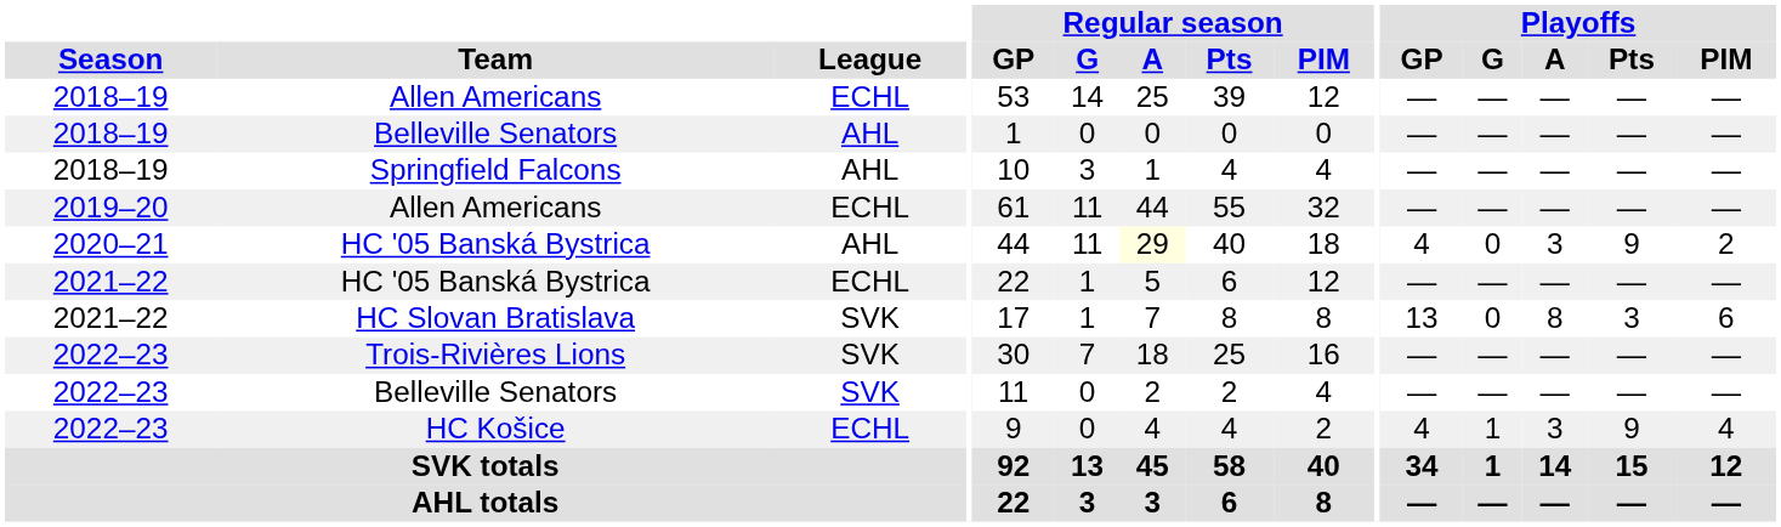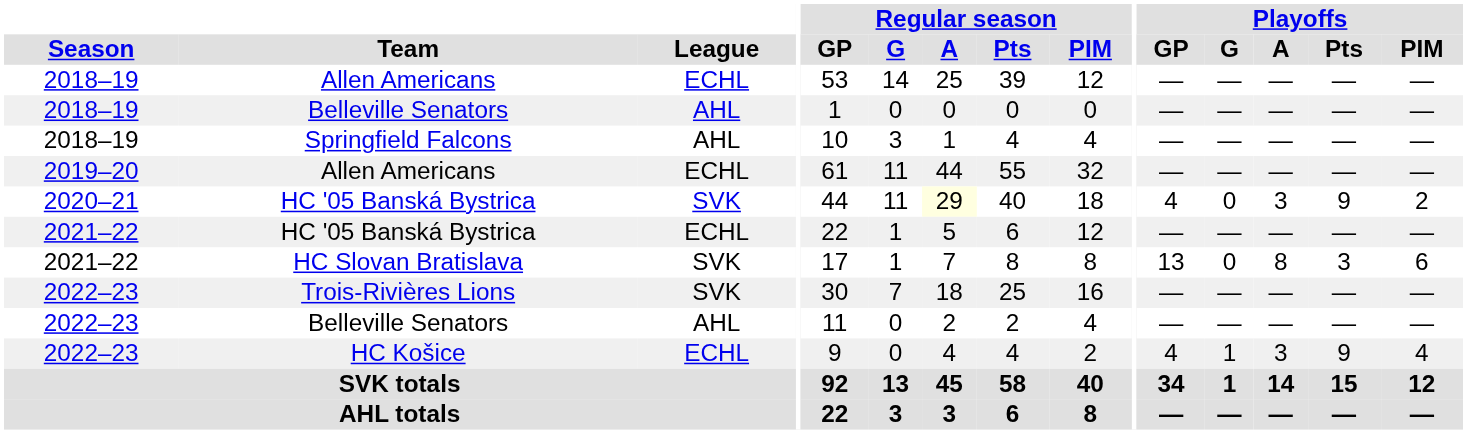2020–21 / HC '05 Banská Bystrica | League: AHL -> SVK
2022–23 / Belleville Senators | League: SVK -> AHL
